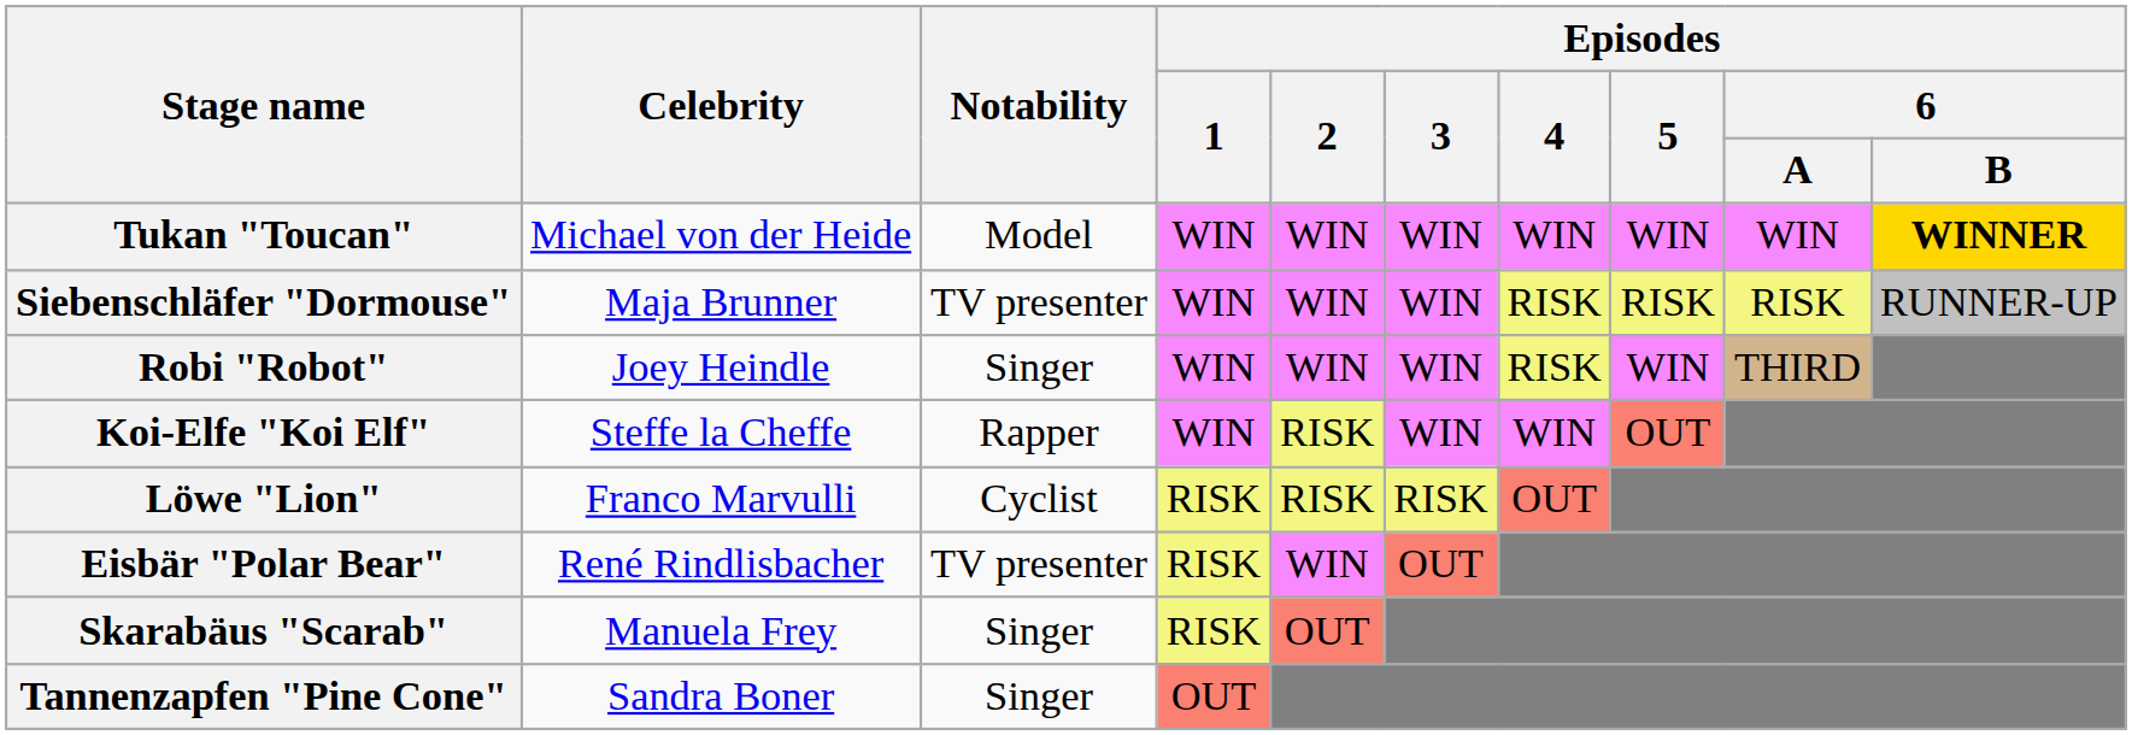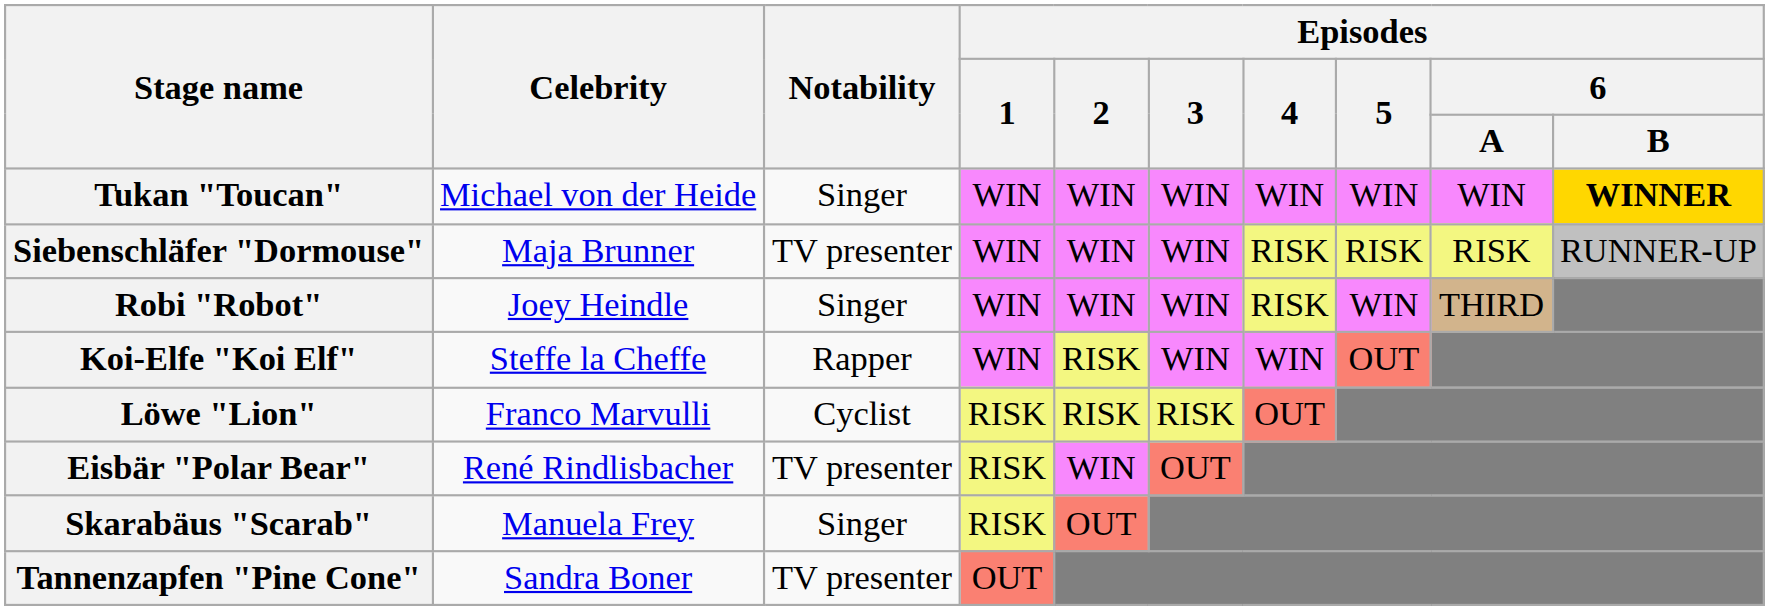Tukan "Toucan" | Notability: Model -> Singer
Tannenzapfen "Pine Cone" | Notability: Singer -> TV presenter
